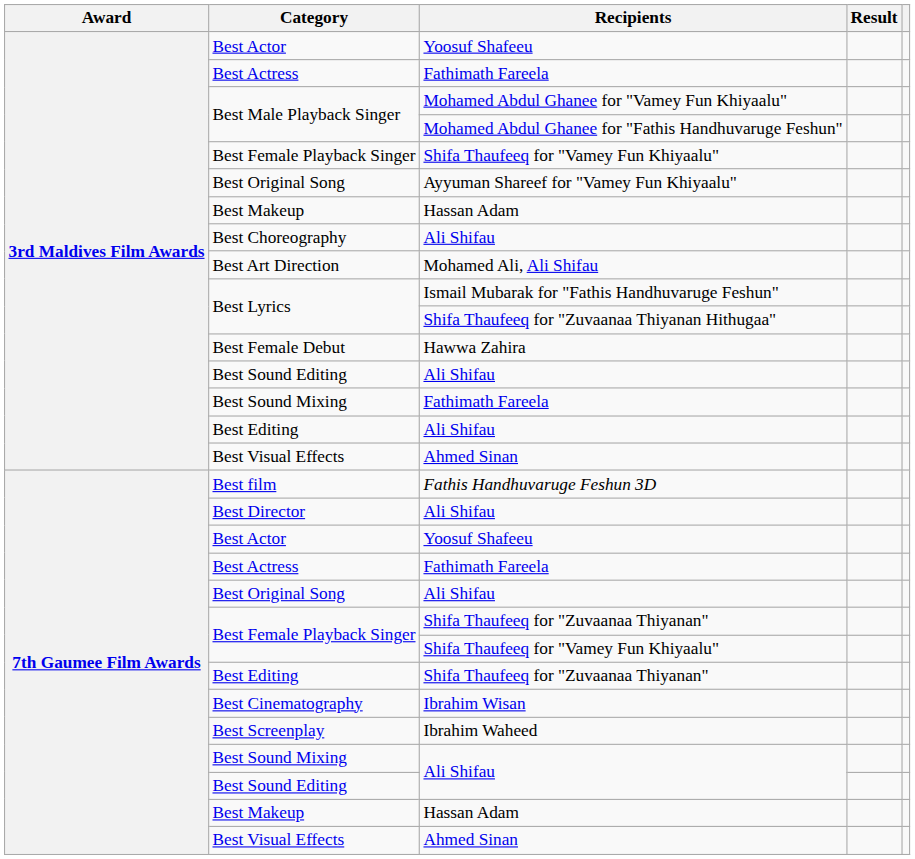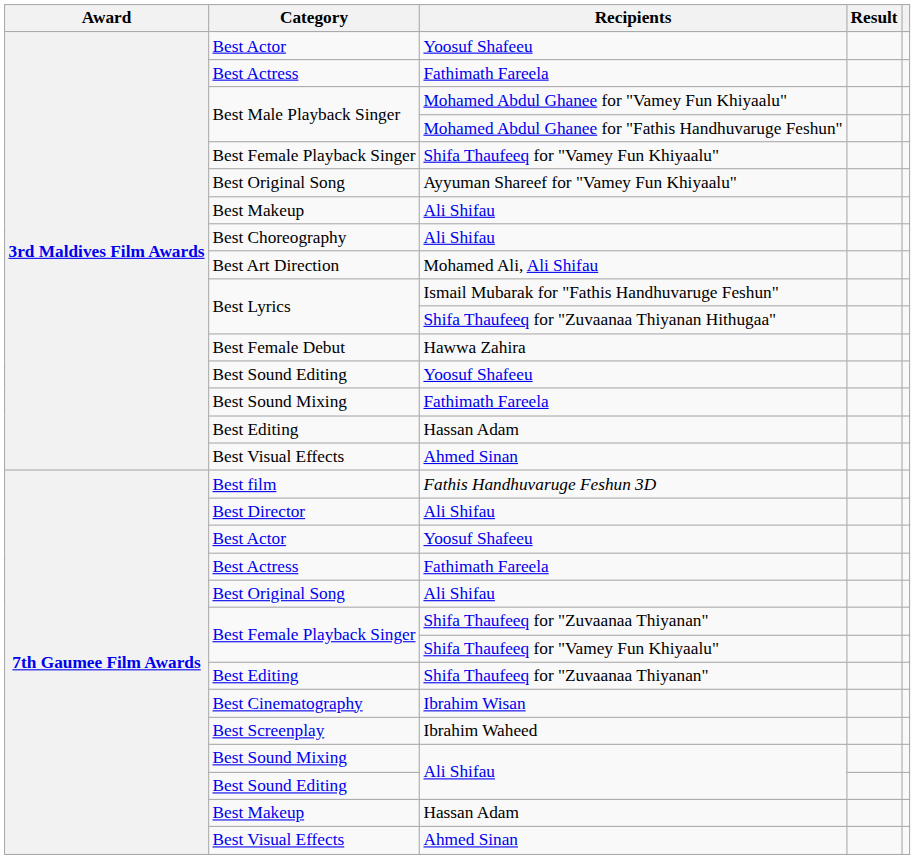3rd Maldives Film Awards / Best Makeup | Recipients: Hassan Adam -> Ali Shifau
3rd Maldives Film Awards / Best Sound Editing | Recipients: Ali Shifau -> Yoosuf Shafeeu
3rd Maldives Film Awards / Best Editing | Recipients: Ali Shifau -> Hassan Adam
